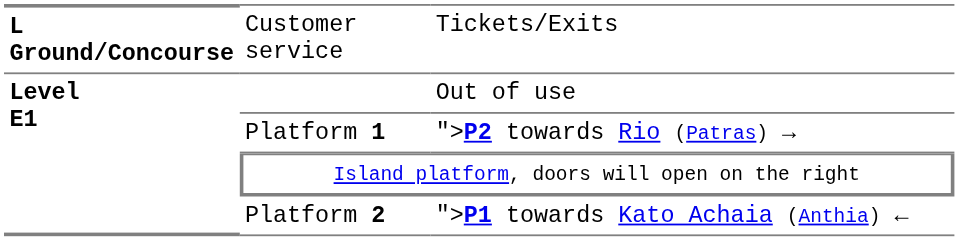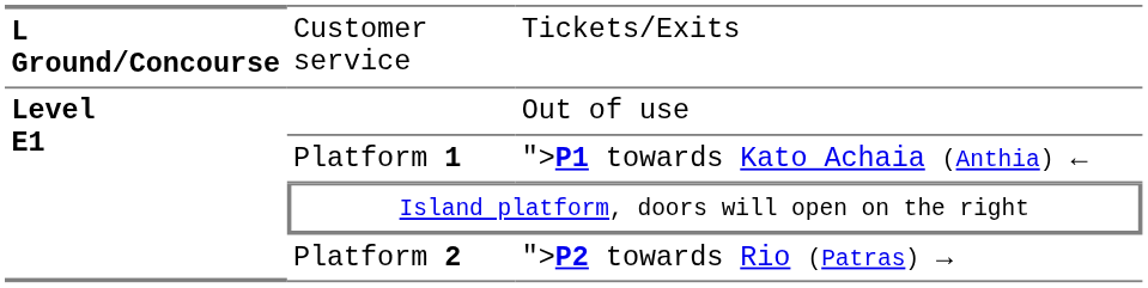Platform 1 | column 3: ">P2 towards Rio (Patras) → -> ">P1 towards Kato Achaia (Anthia) ←
Platform 2 | column 3: ">P1 towards Kato Achaia (Anthia) ← -> ">P2 towards Rio (Patras) →
